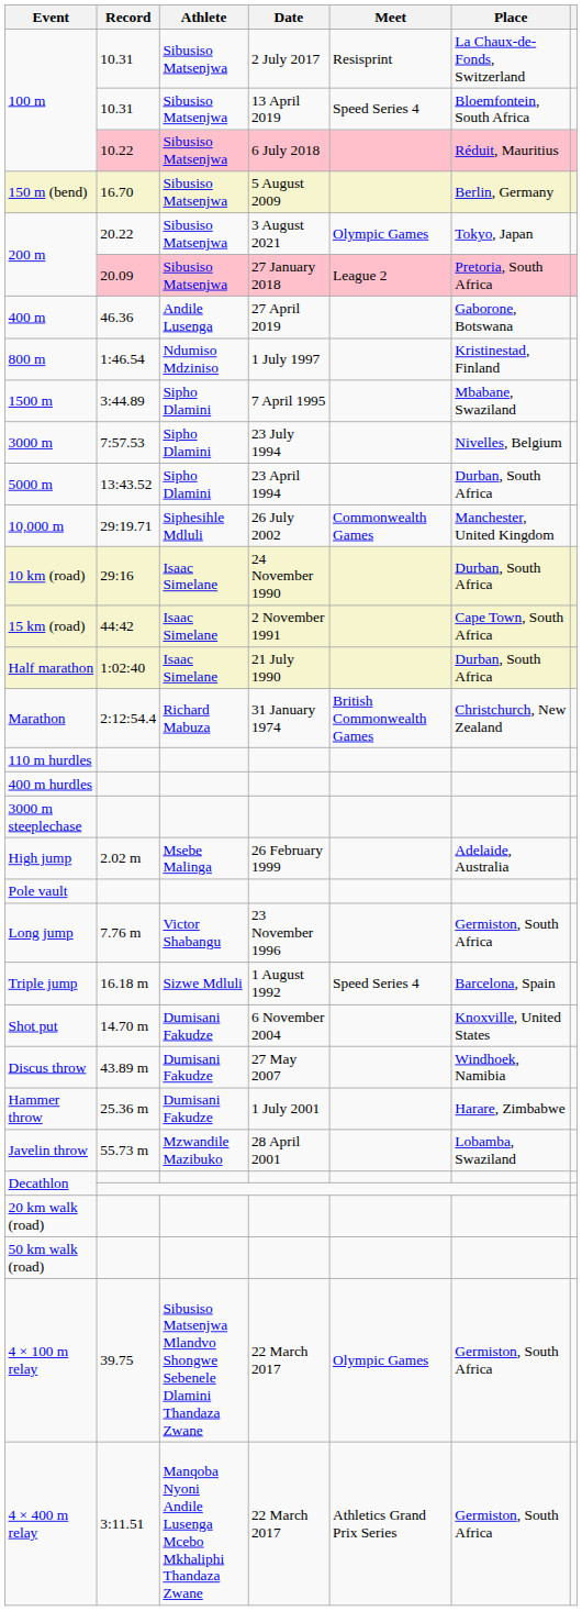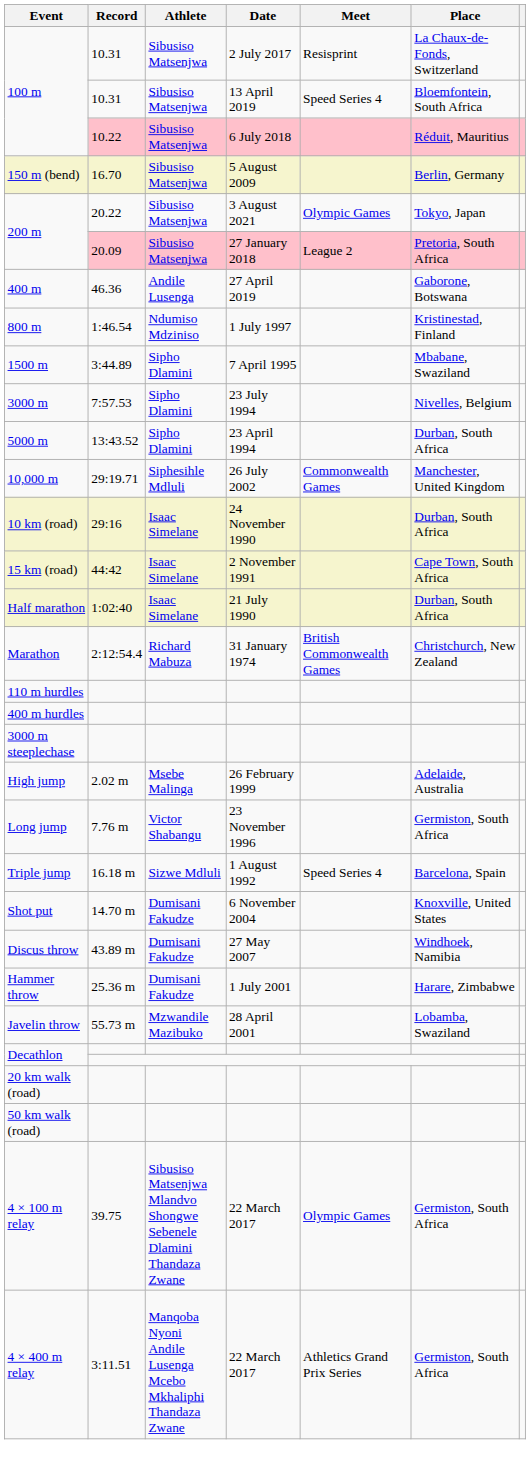- row: Pole vault
